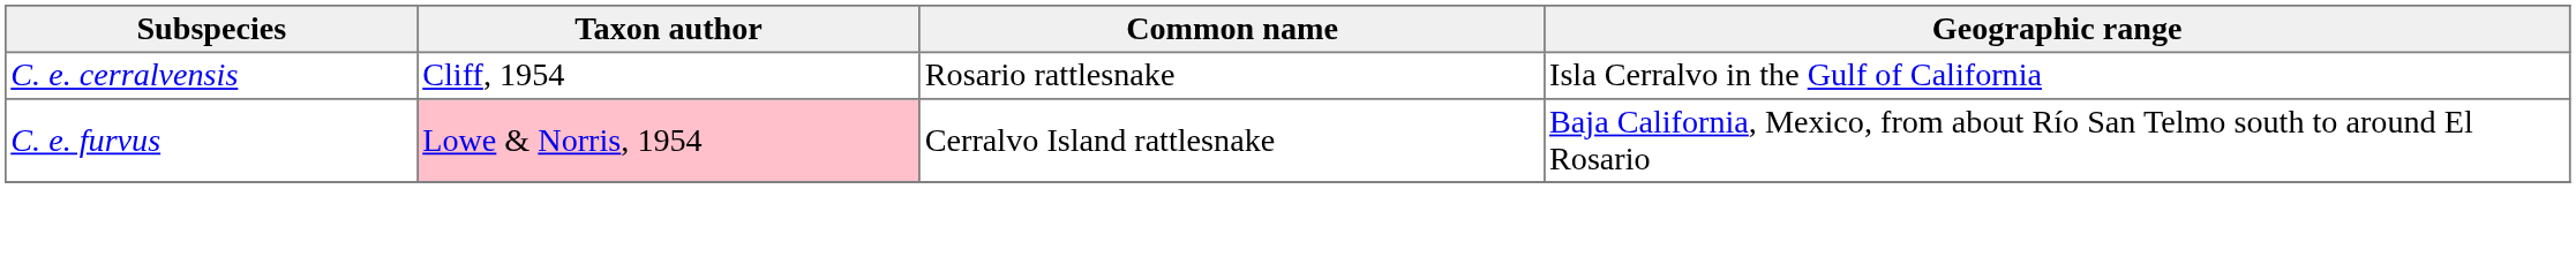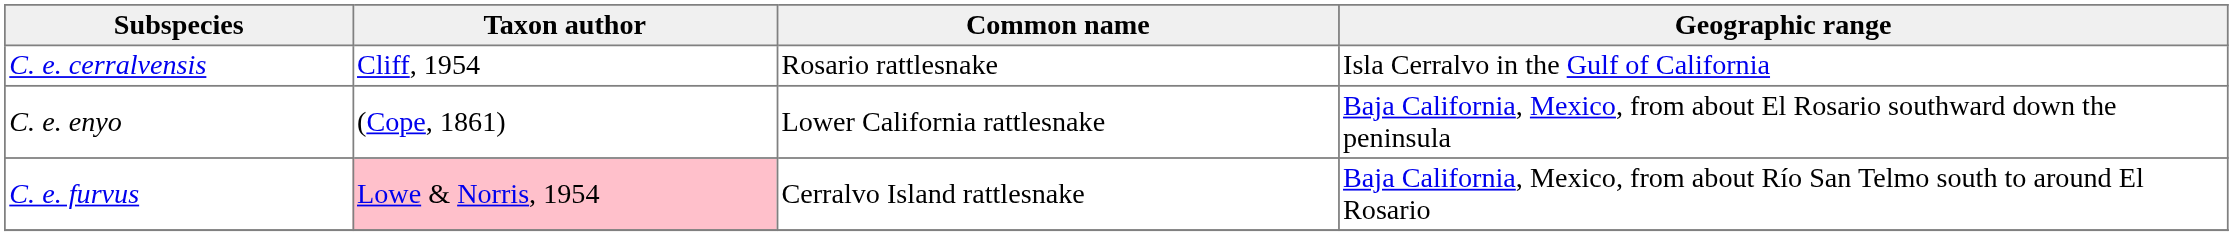+ row: C. e. enyo | (Cope, 1861) | Lower California rattlesnake | Baja California, Mexico, from about El Rosario southward down the peninsula
